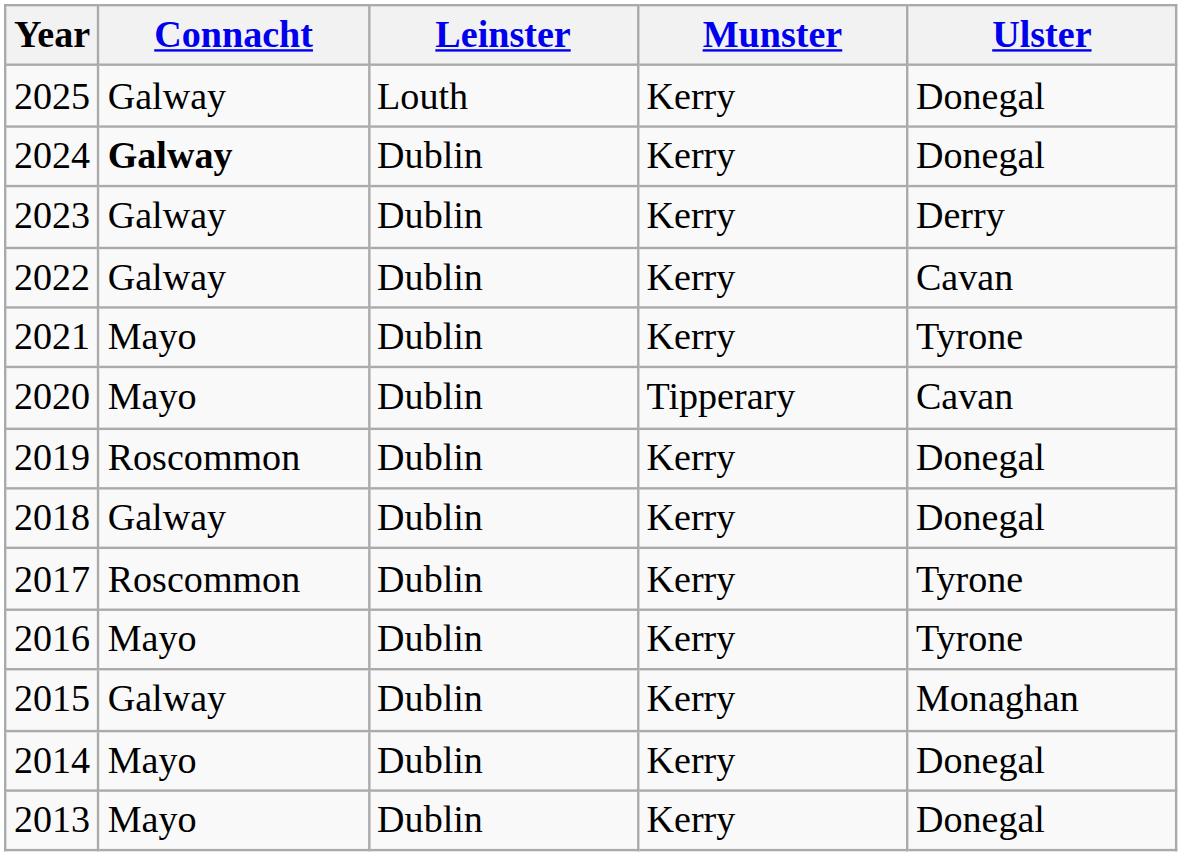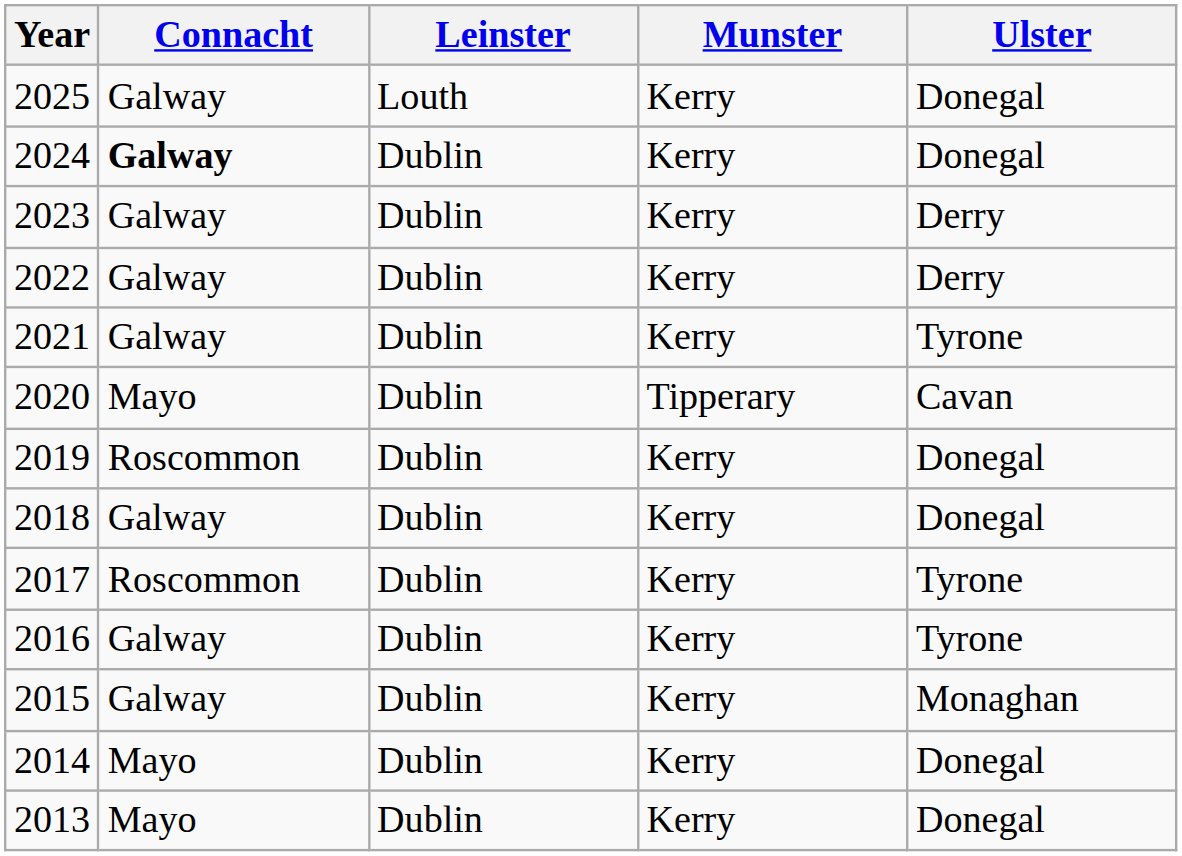2022 | Ulster: Cavan -> Derry
2021 | Connacht: Mayo -> Galway
2016 | Connacht: Mayo -> Galway
